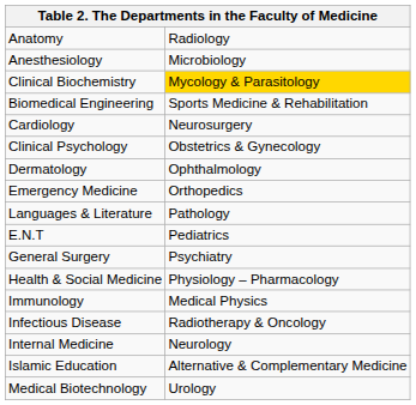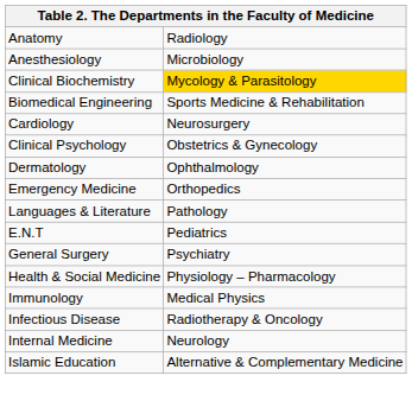- row: Medical Biotechnology | Urology
